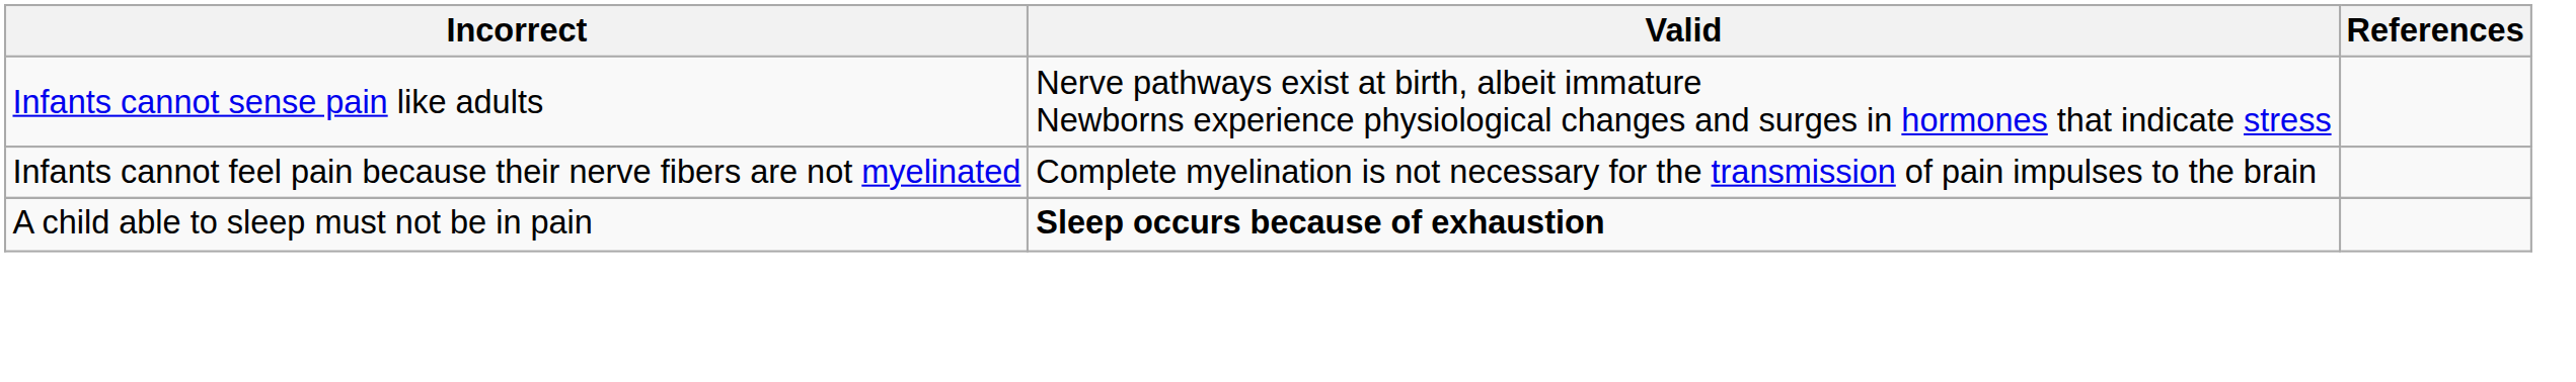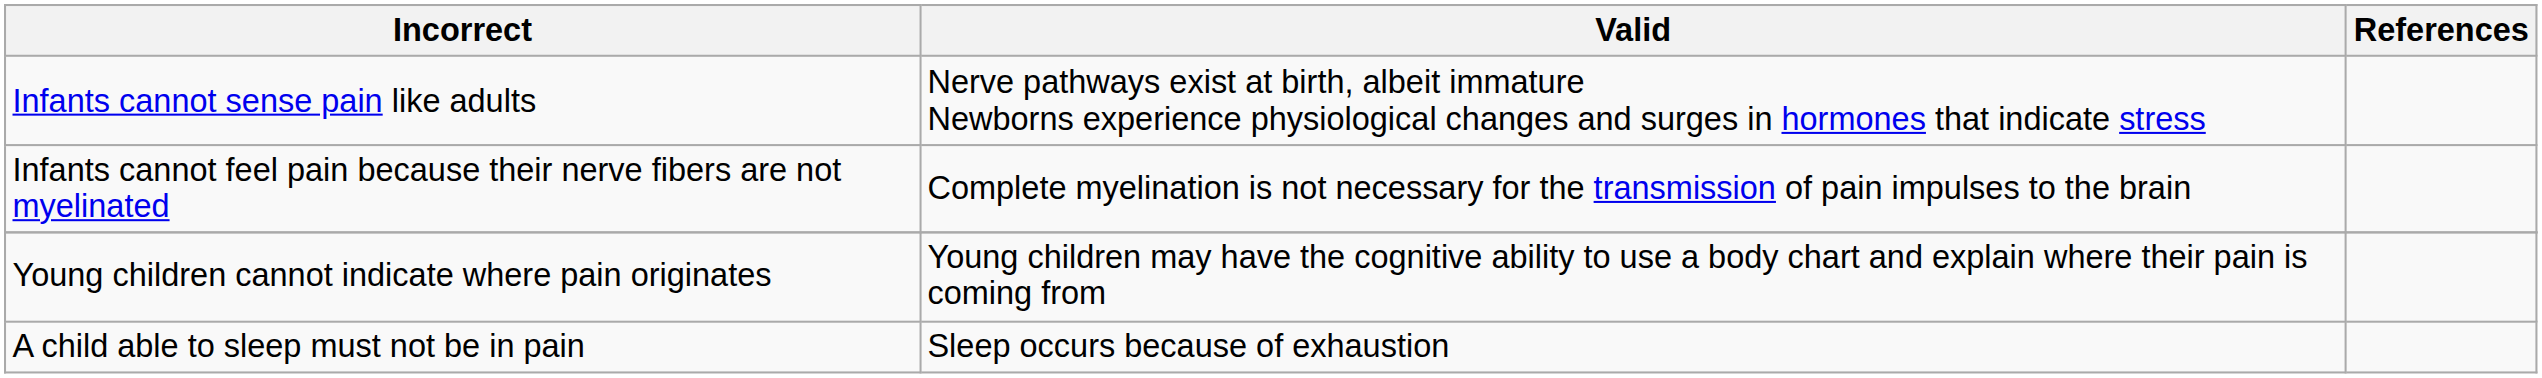+ row: Young children cannot indicate where pain originates | Young children may have the cognitive ability to use a body chart and explain where their pain is coming from
A child able to sleep must not be in pain | Valid: bold -> normal
